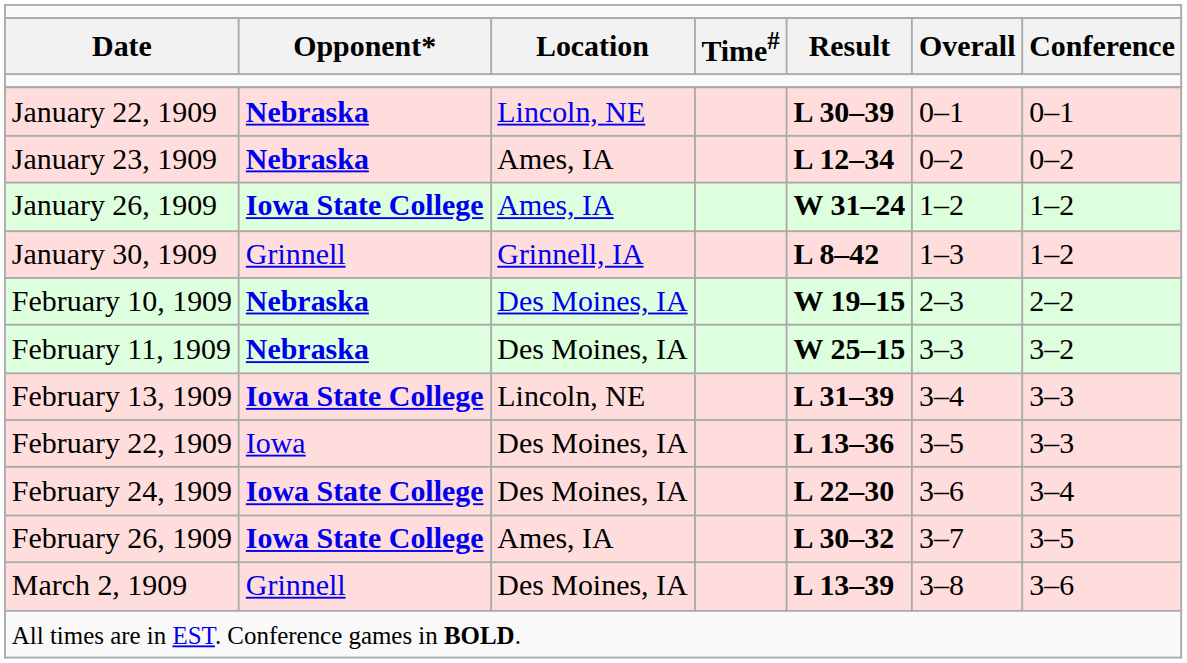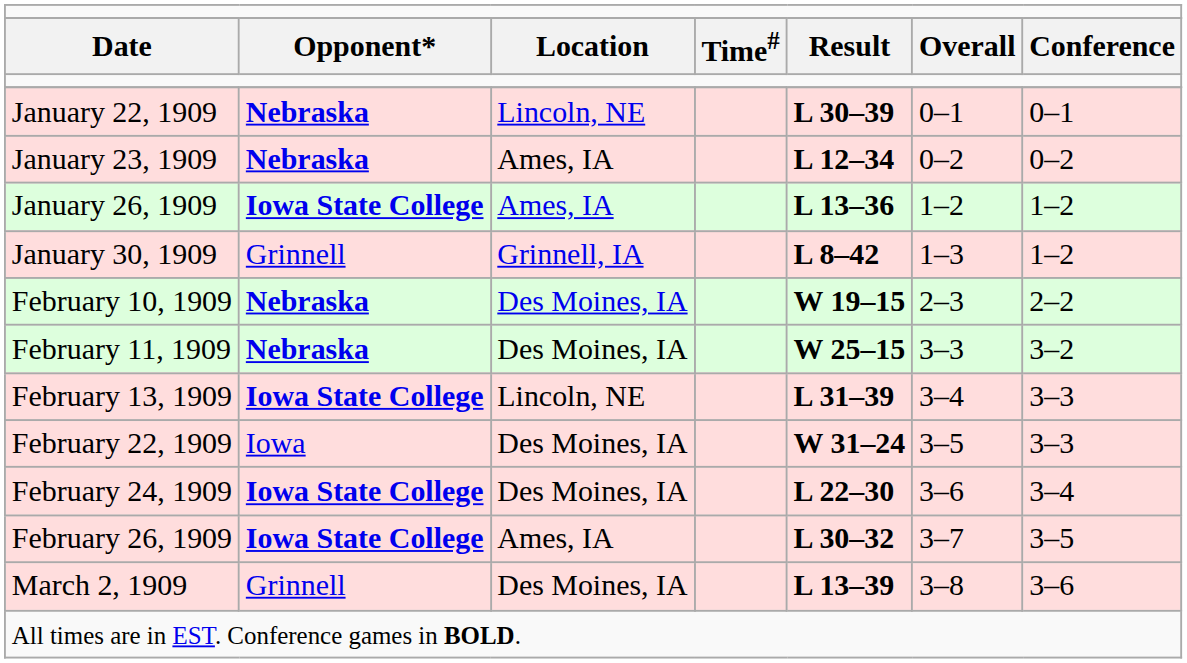January 26, 1909 | column 5: W 31–24 -> L 13–36
February 22, 1909 | column 5: L 13–36 -> W 31–24
